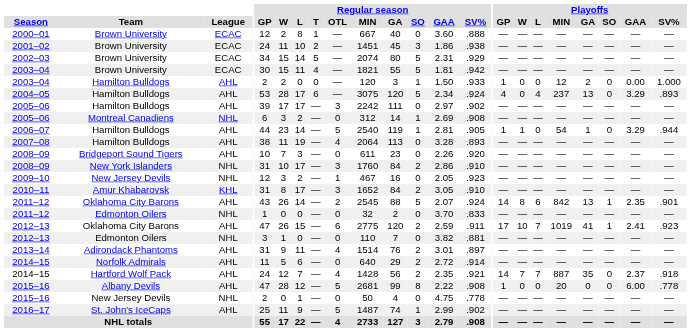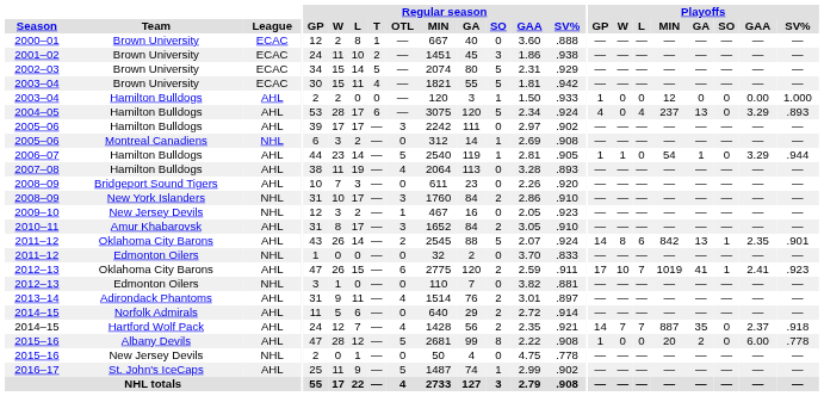2003–04 / Hamilton Bulldogs | Playoffs / GA: 2 -> 0
2010–11 | League: KHL -> AHL
2015–16 / Albany Devils | Playoffs / GA: 0 -> 2
